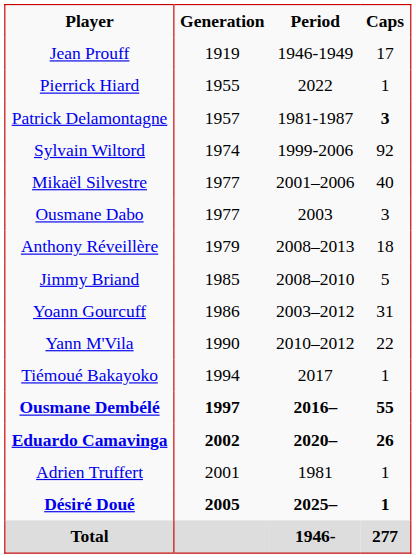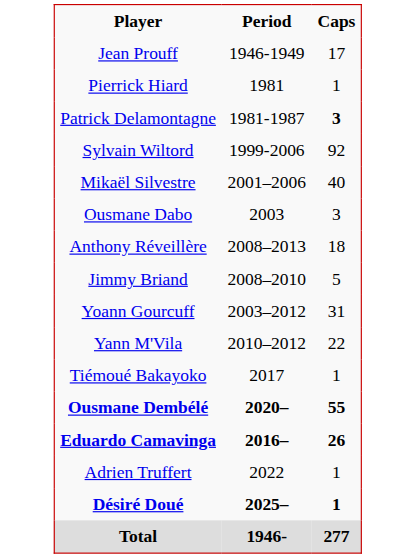- column: Generation | 1919 | 1955 | 1957 | 1974 | 1977 | 1977 | 1979 | 1985 | 1986 | 1990 | 1994 | 1997 | 2002 | 2001 | 2005
Pierrick Hiard | Period: 2022 -> 1981
Ousmane Dembélé | Period: 2016– -> 2020–
Eduardo Camavinga | Period: 2020– -> 2016–
Adrien Truffert | Period: 1981 -> 2022
